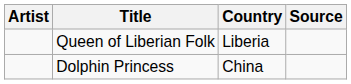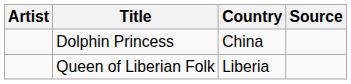rows swapped: Dolphin Princess <-> Queen of Liberian Folk
